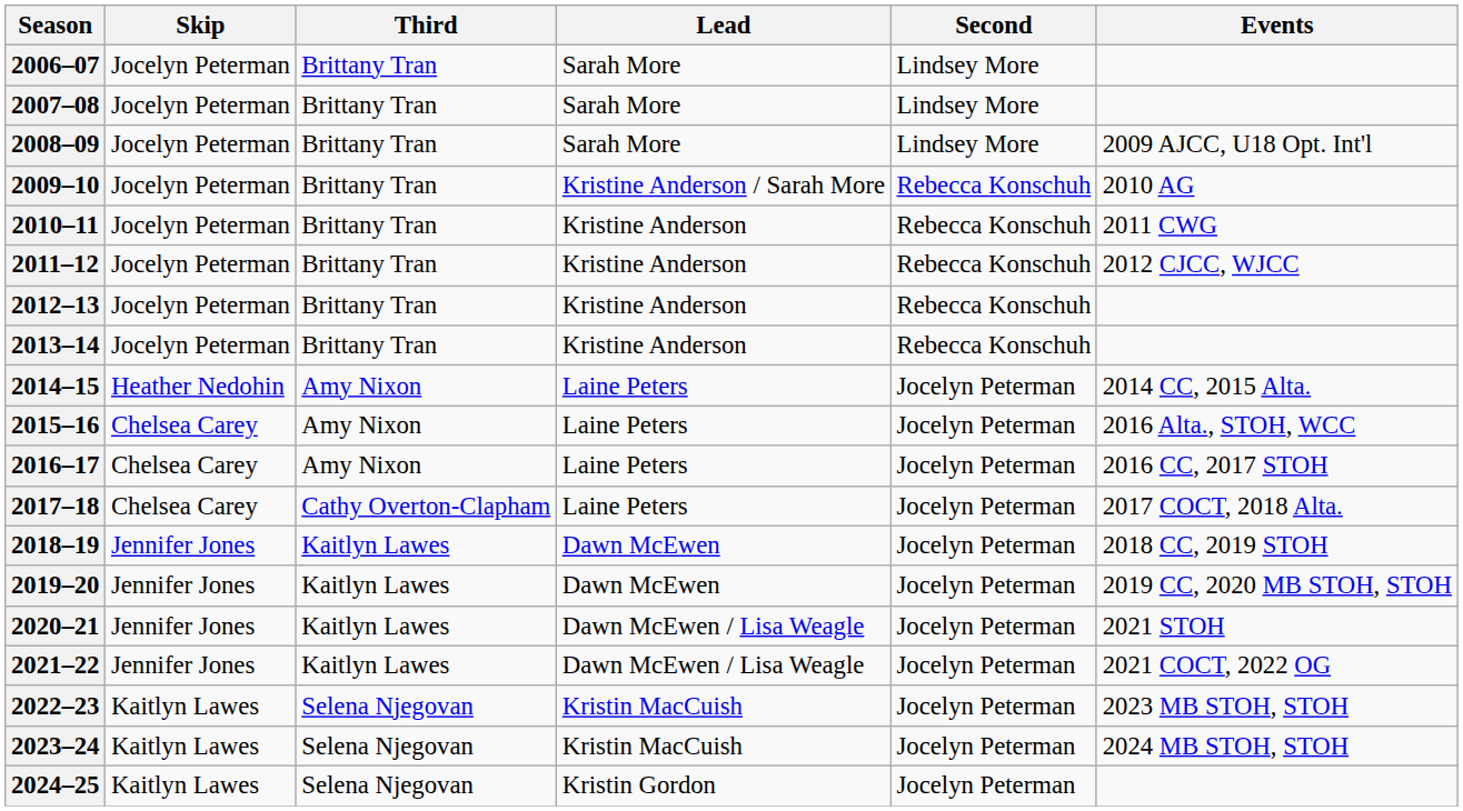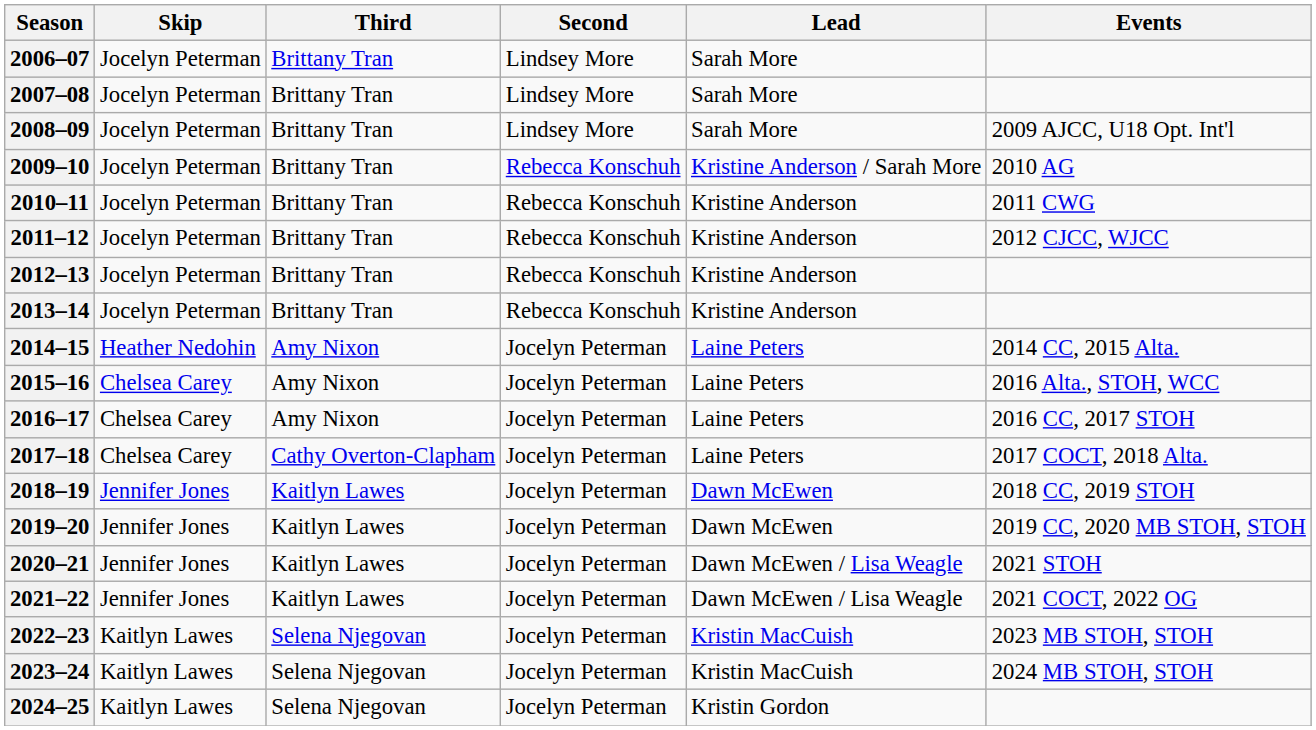columns swapped: Second <-> Lead
